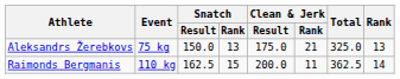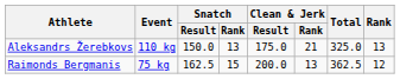Aleksandrs Žerebkovs | Event: 75 kg -> 110 kg
Raimonds Bergmanis | Event: 110 kg -> 75 kg
Raimonds Bergmanis | Clean & Jerk / Rank: 11 -> 13
Raimonds Bergmanis | Rank: 14 -> 12
